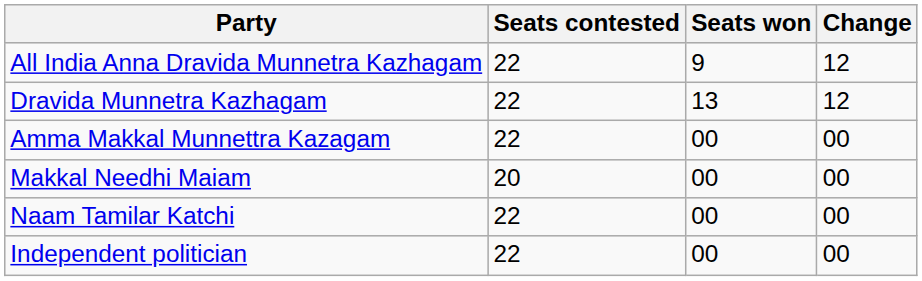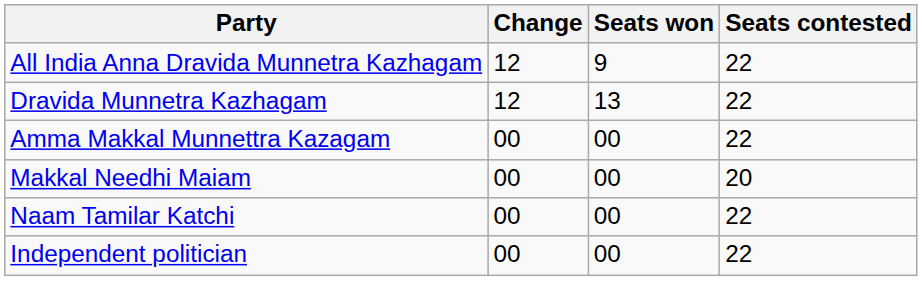columns swapped: Seats contested <-> Change
